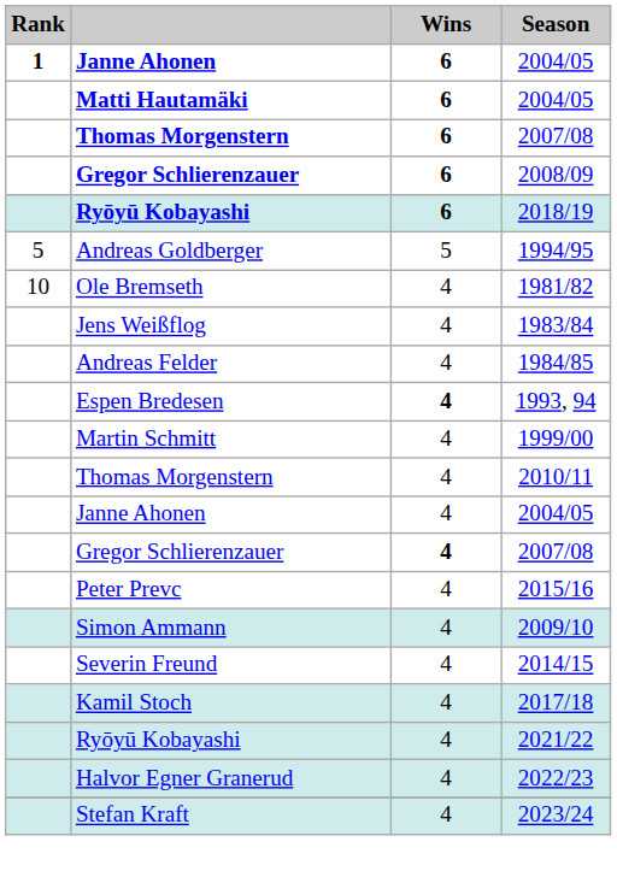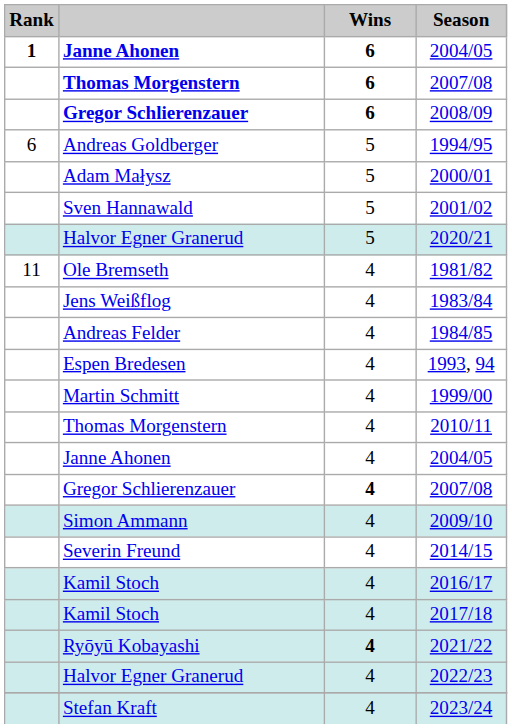- row: Matti Hautamäki | 6 | 2004/05
- row: Ryōyū Kobayashi | 6 | 2018/19
1994/95 | Rank: 5 -> 6
+ row: Adam Małysz | 5 | 2000/01
+ row: Sven Hannawald | 5 | 2001/02
+ row: Halvor Egner Granerud | 5 | 2020/21
1981/82 | Rank: 10 -> 11
1993, 94 | Wins: bold -> normal
- row: Peter Prevc | 4 | 2015/16
+ row: Kamil Stoch | 4 | 2016/17
2021/22 | Wins: normal -> bold
